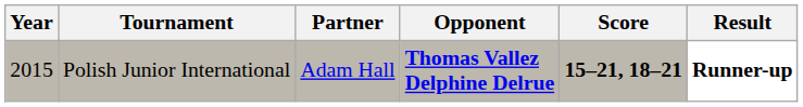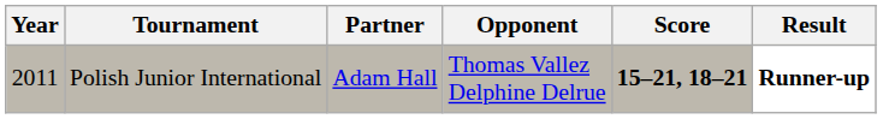Polish Junior International | Year: 2015 -> 2011
Polish Junior International | Opponent: bold -> normal
